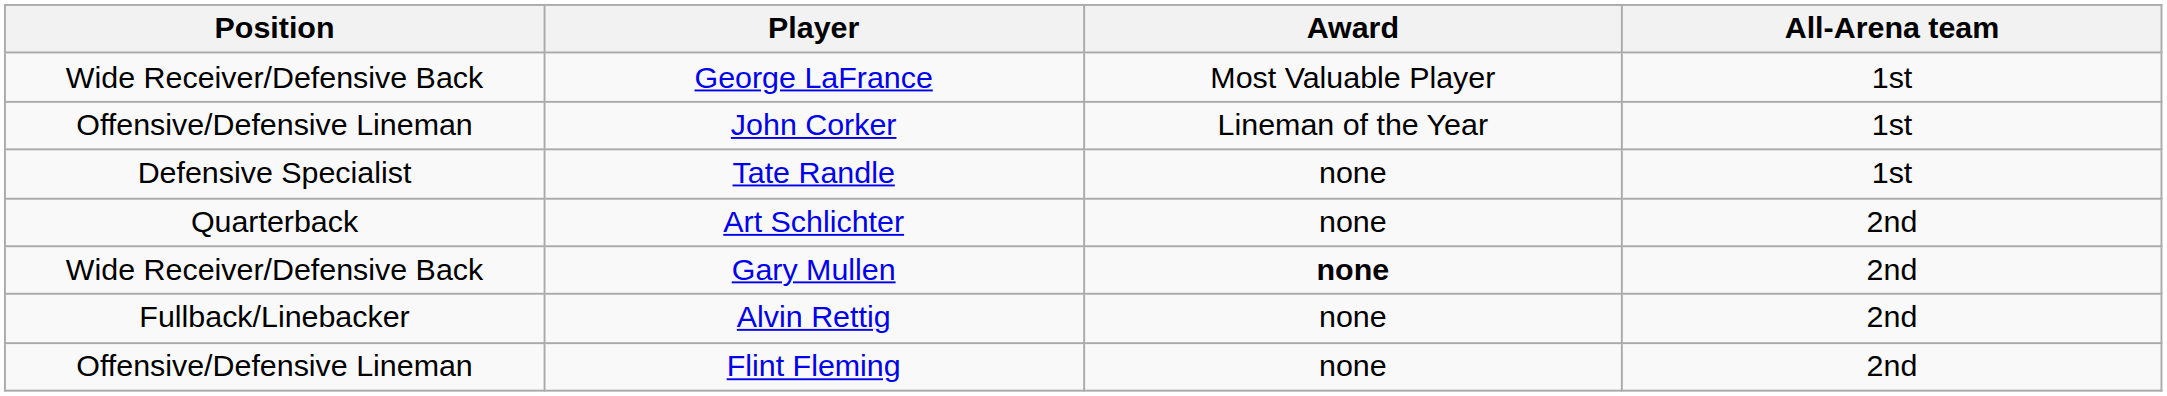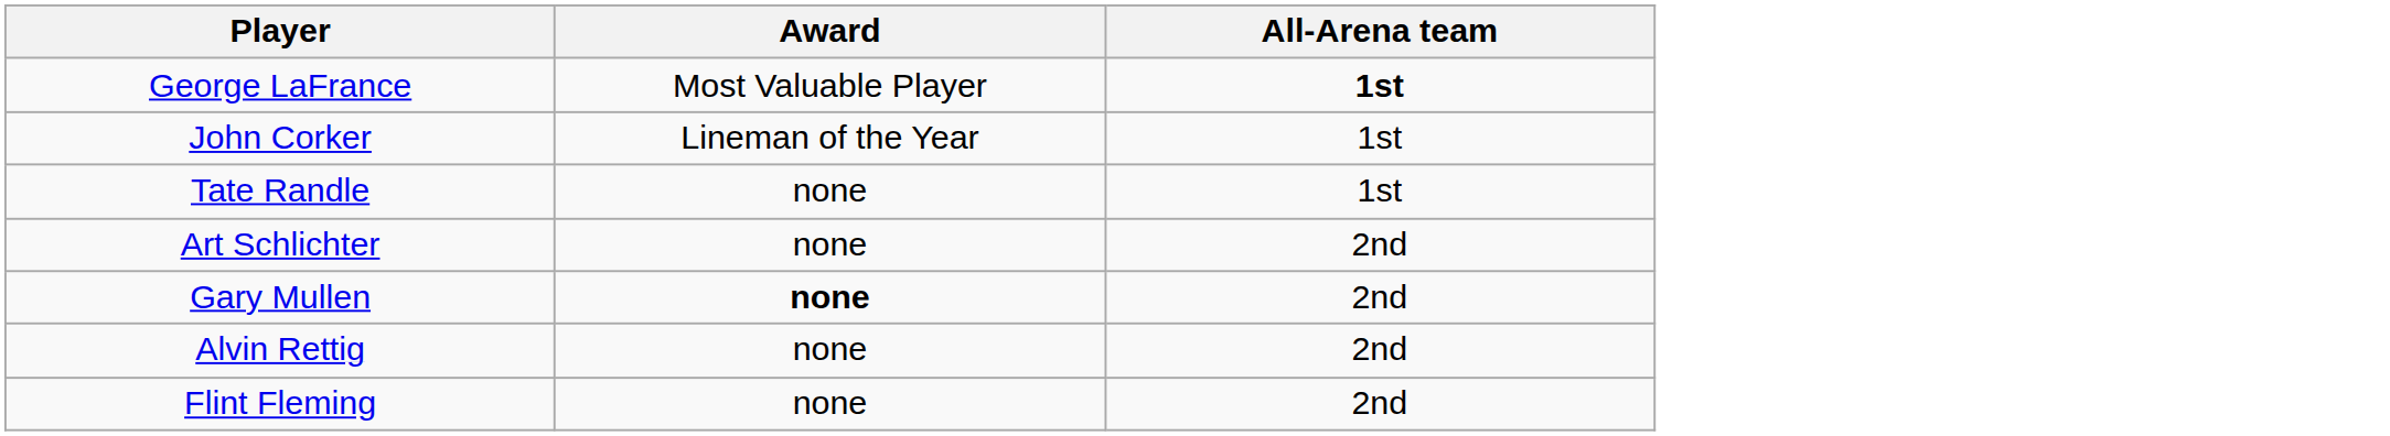- column: Position | Wide Receiver/Defensive Back | Offensive/Defensive Lineman | Defensive Specialist | Quarterback | Wide Receiver/Defensive Back | Fullback/Linebacker | Offensive/Defensive Lineman
George LaFrance | All-Arena team: normal -> bold
